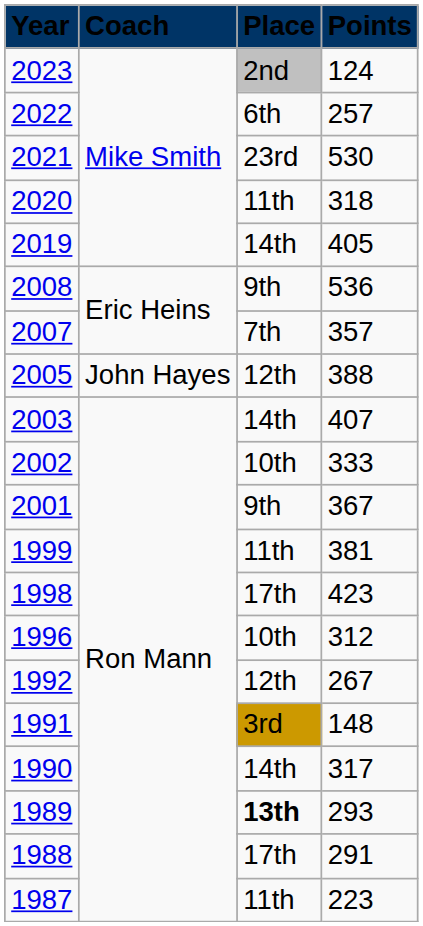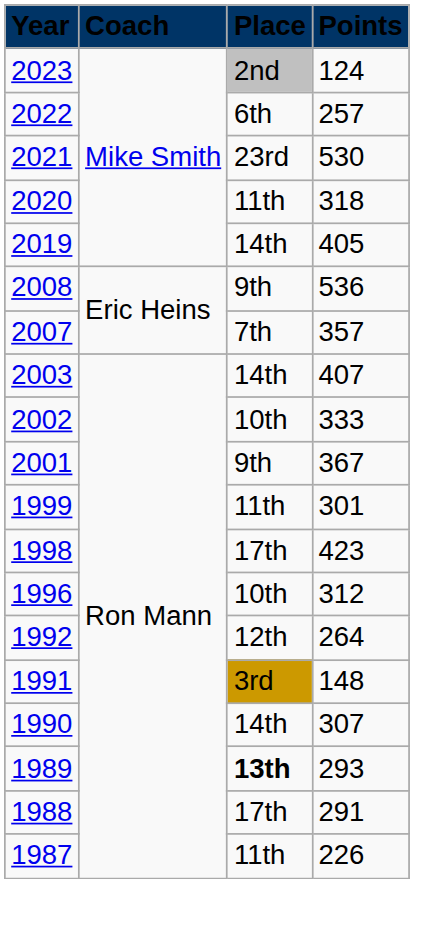- row: 2005 | John Hayes | 12th | 388
1999 | column 4: 381 -> 301
1992 | column 4: 267 -> 264
1990 | column 4: 317 -> 307
1987 | column 4: 223 -> 226
